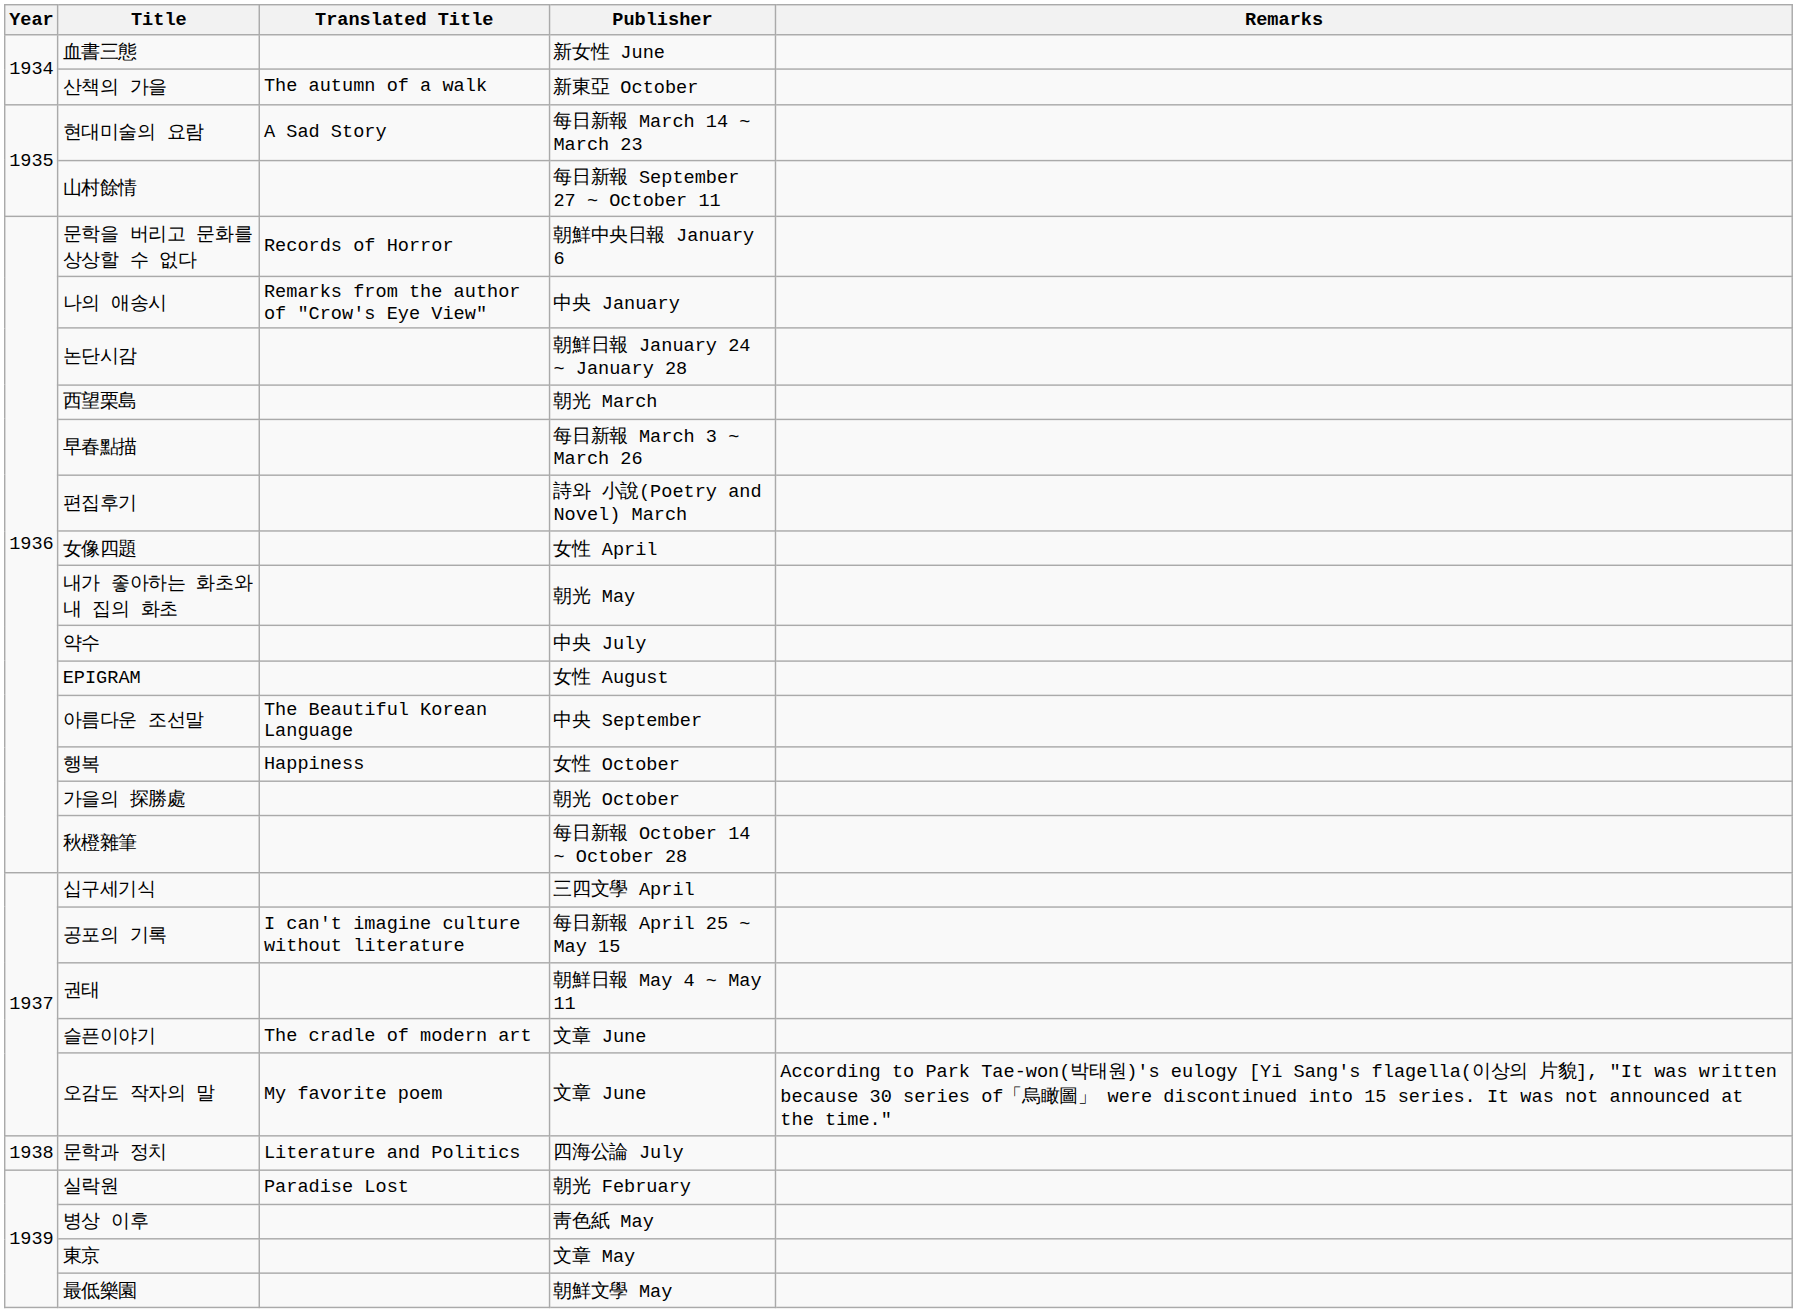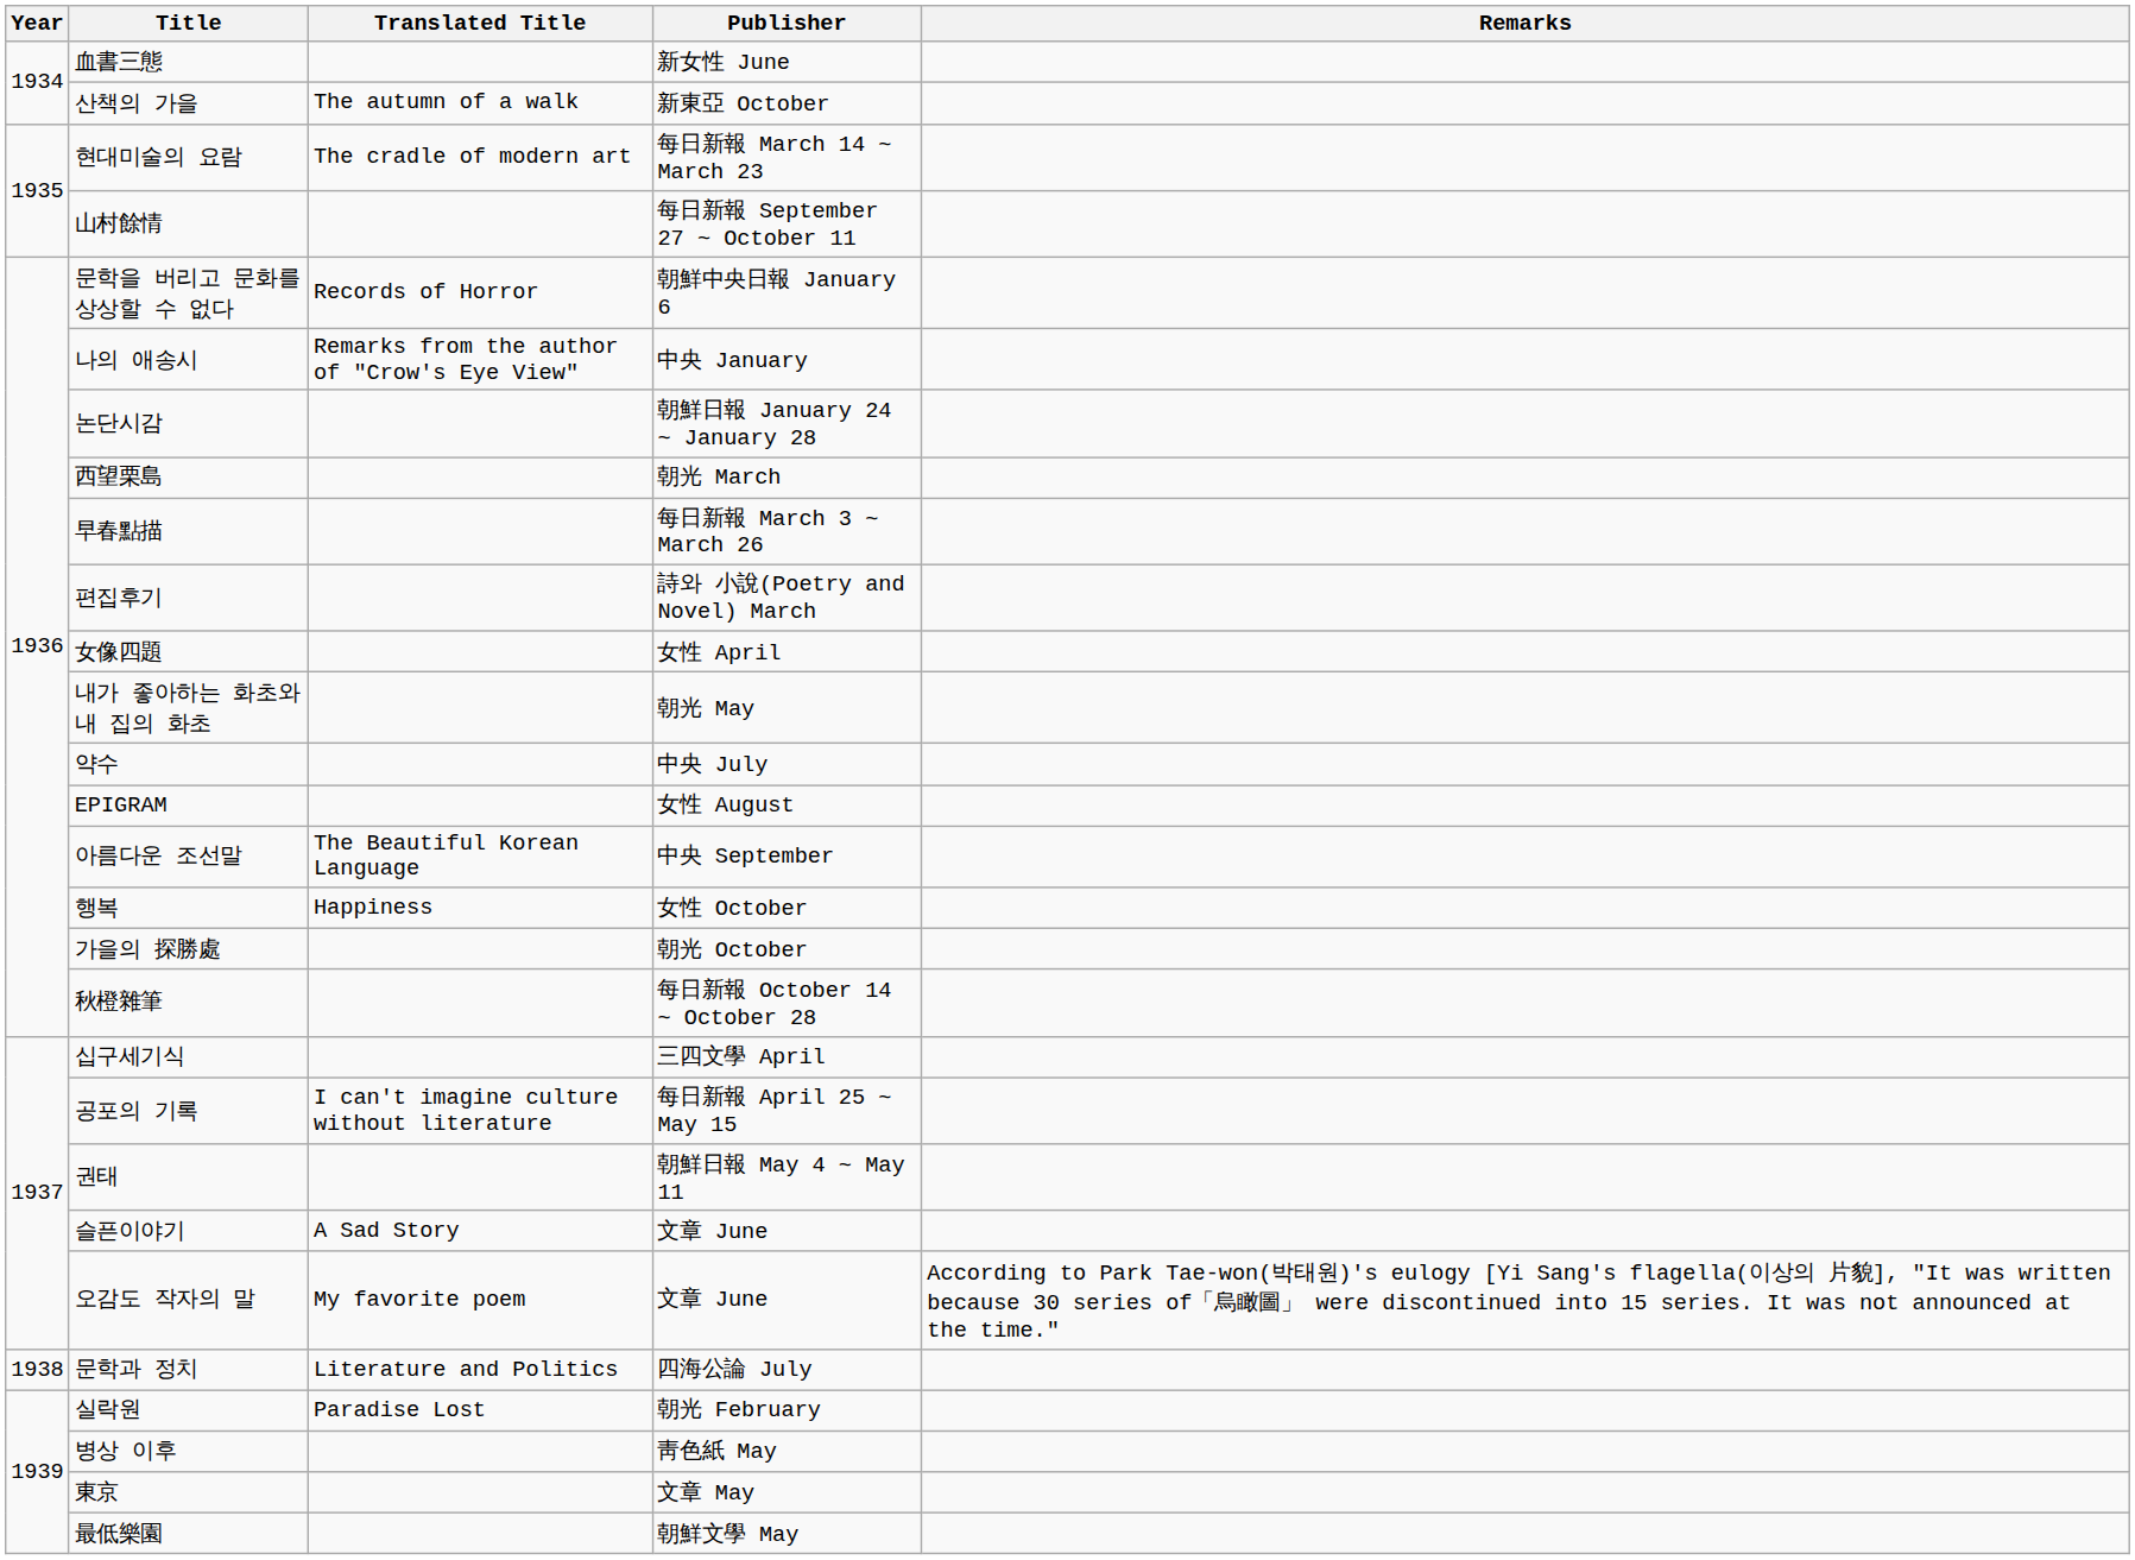현대미술의 요람 | Translated Title: A Sad Story -> The cradle of modern art
슬픈이야기 | Translated Title: The cradle of modern art -> A Sad Story
